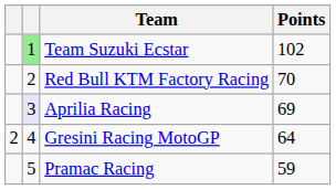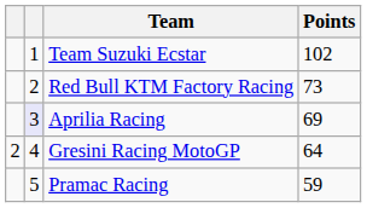Team Suzuki Ecstar | column 2: lightgreen background -> no background
Red Bull KTM Factory Racing | Points: 70 -> 73
